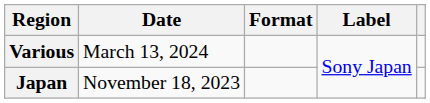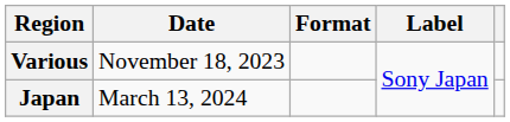Various | Date: March 13, 2024 -> November 18, 2023
Japan | Date: November 18, 2023 -> March 13, 2024
